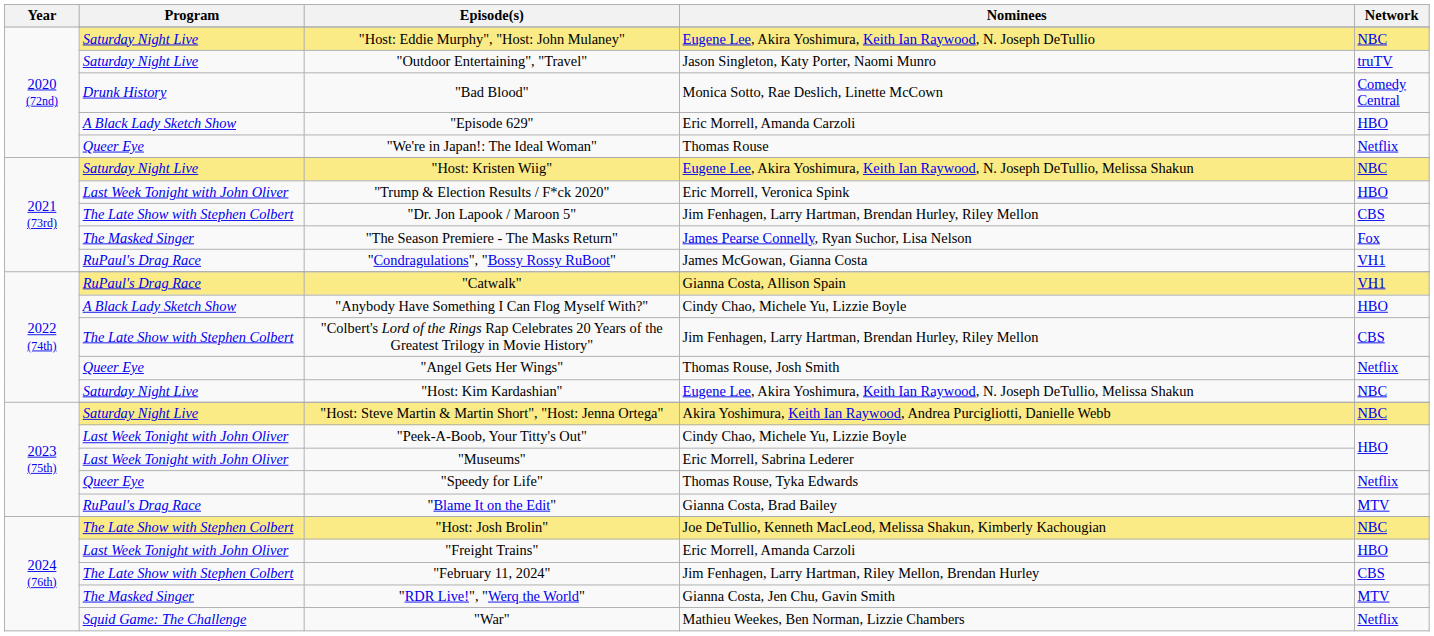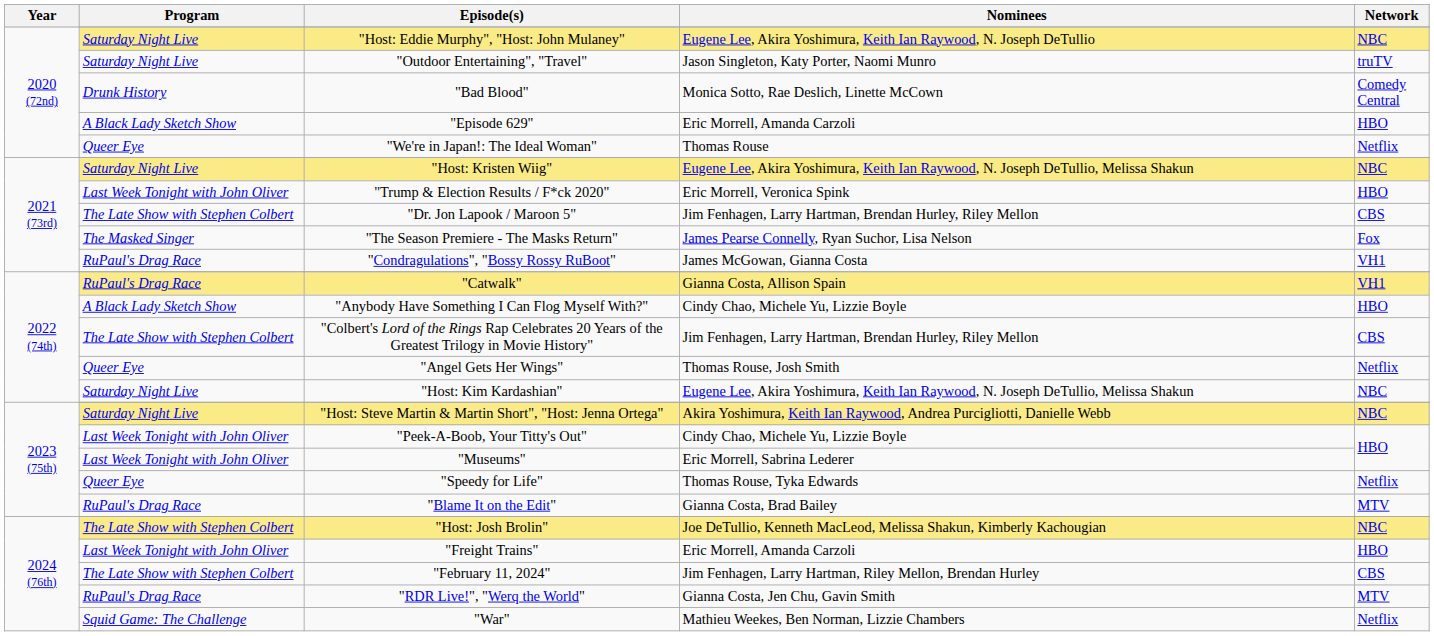"RDR Live!", "Werq the World" | Program: The Masked Singer -> RuPaul's Drag Race
